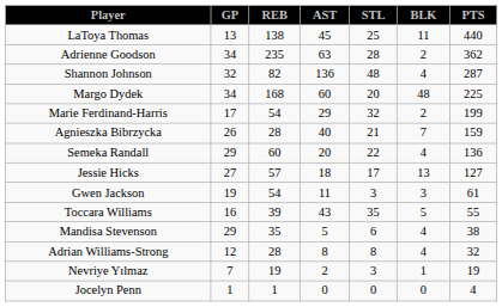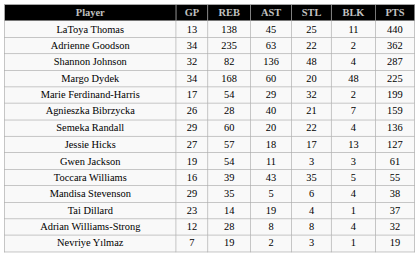Adrienne Goodson | STL: 28 -> 22
+ row: Tai Dillard | 23 | 14 | 19 | 4 | 1 | 37
- row: Jocelyn Penn | 1 | 1 | 0 | 0 | 0 | 4
